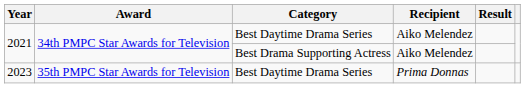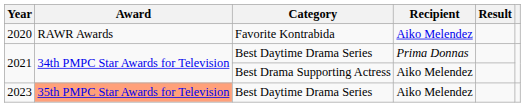+ row: 2020 | RAWR Awards | Favorite Kontrabida | Aiko Melendez
2021 / Best Daytime Drama Series | Recipient: Aiko Melendez -> Prima Donnas
2023 | Award: no background -> lightsalmon background
2023 | Recipient: Prima Donnas -> Aiko Melendez
